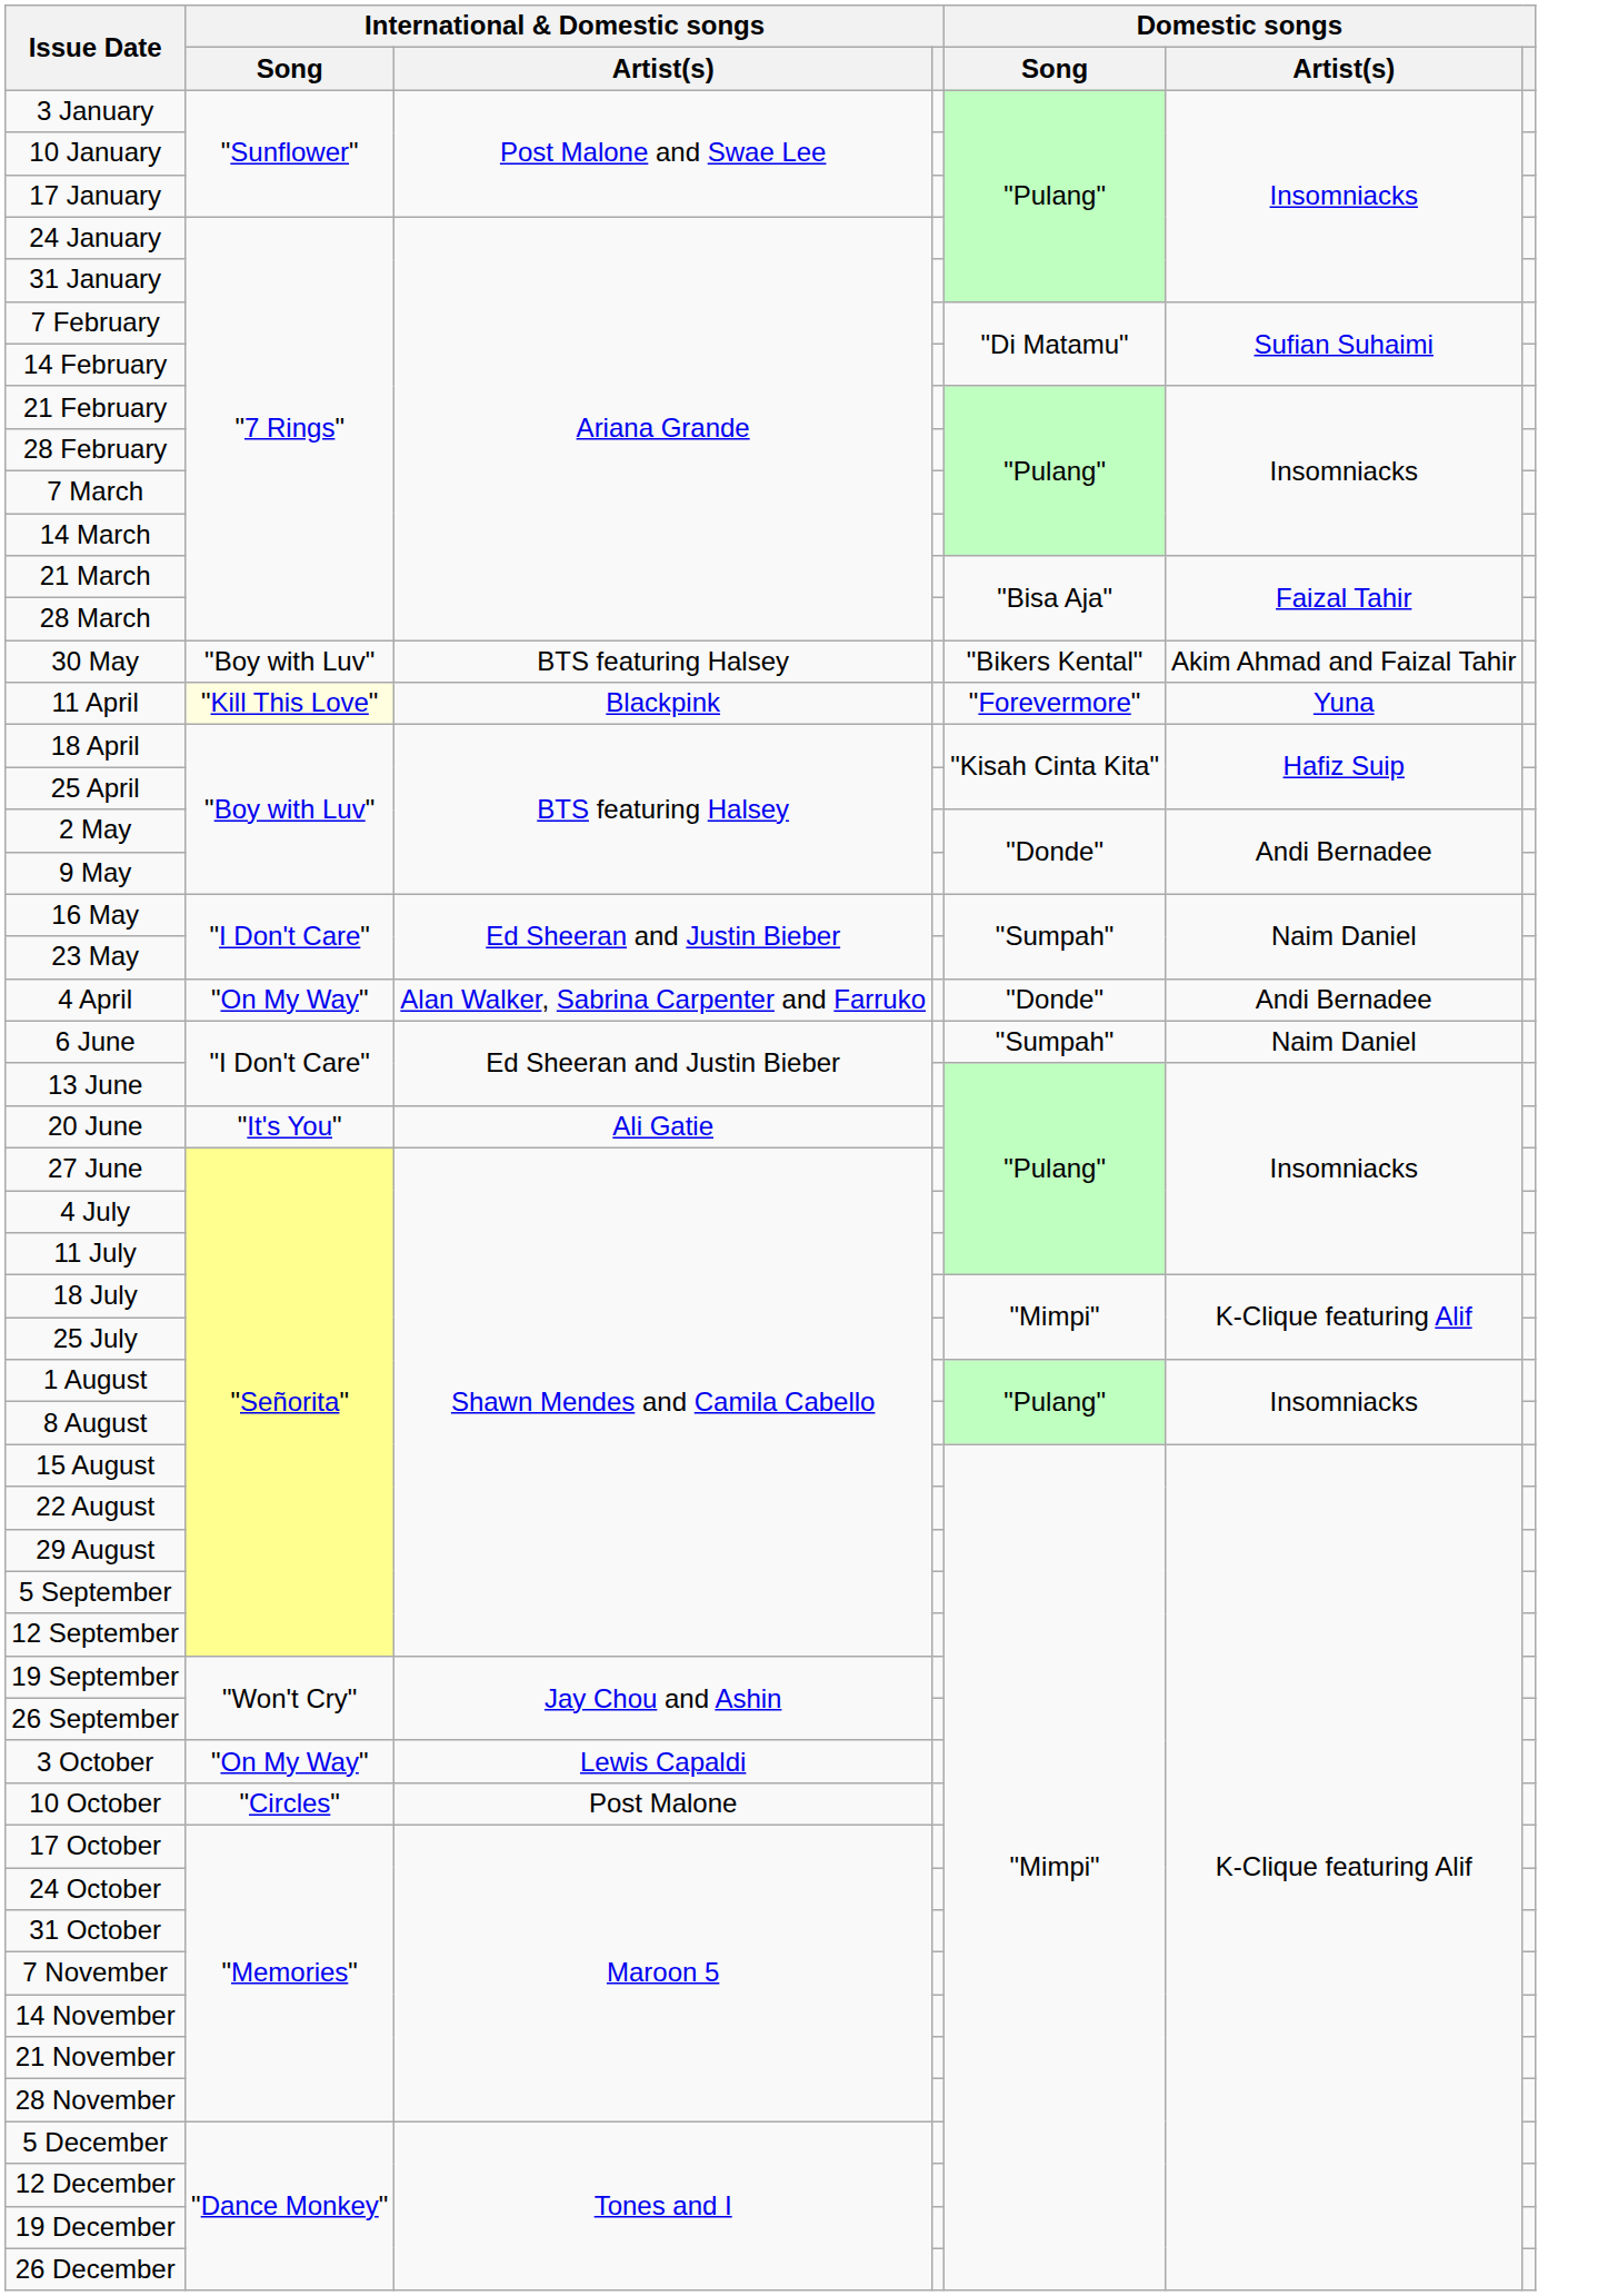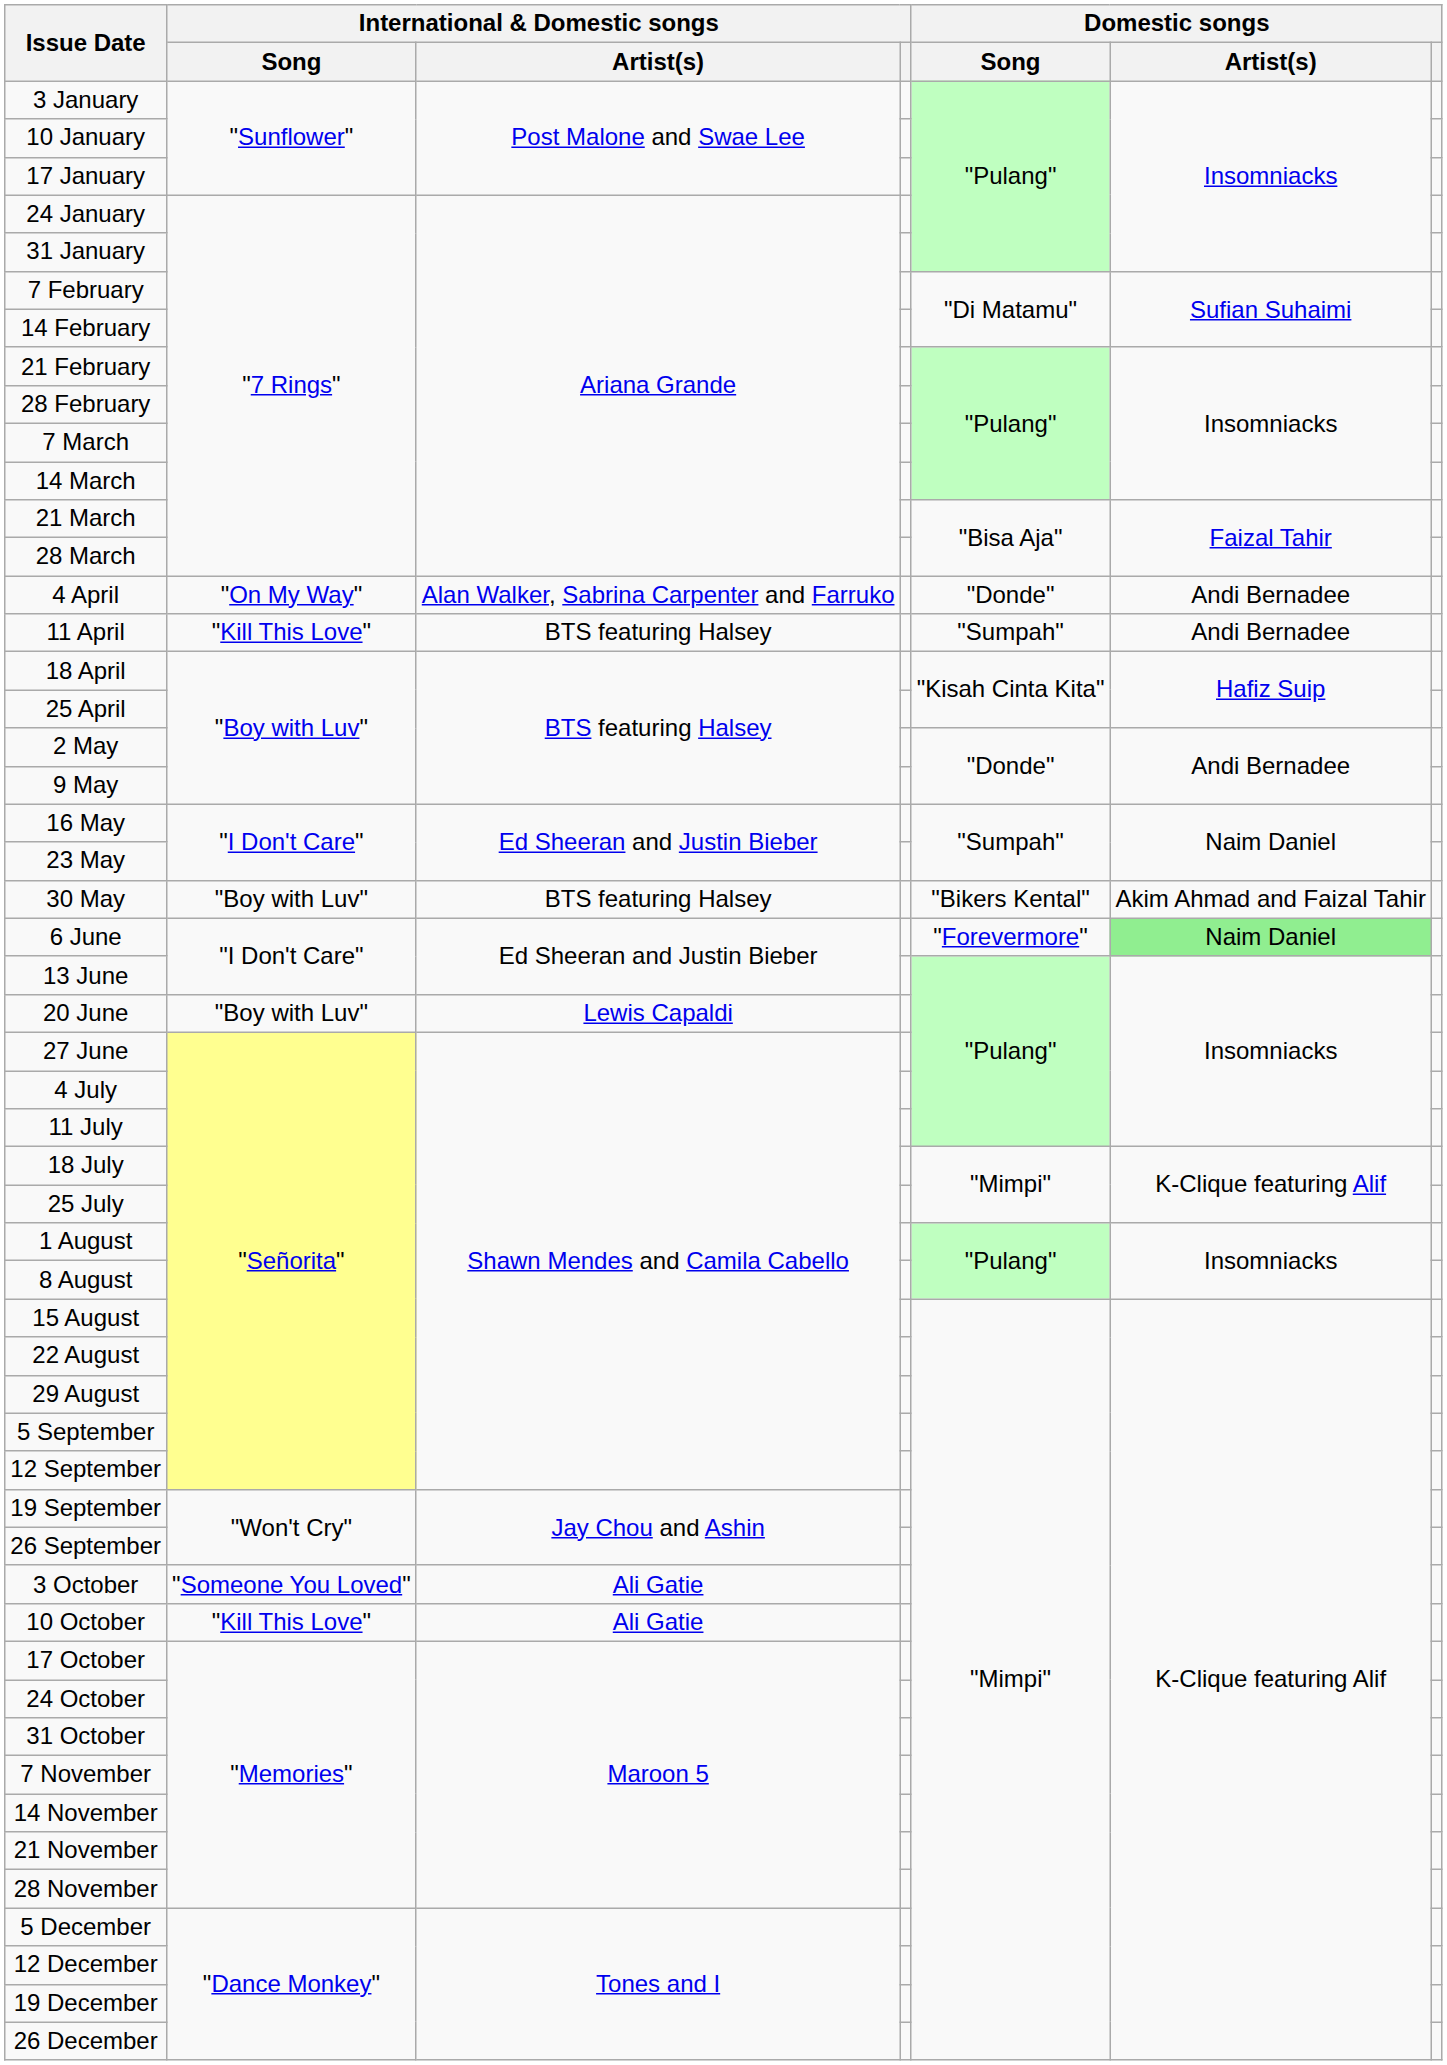rows swapped: 4 April <-> 30 May
11 April | International & Domestic songs / Song: lightyellow background -> no background
11 April | International & Domestic songs / Artist(s): Blackpink -> BTS featuring Halsey
11 April | Domestic songs / Song: "Forevermore" -> "Sumpah"
11 April | Domestic songs / Artist(s): Yuna -> Andi Bernadee
6 June | Domestic songs / Song: "Sumpah" -> "Forevermore"
6 June | Domestic songs / Artist(s): no background -> lightgreen background
20 June | International & Domestic songs / Song: "It's You" -> "Boy with Luv"
20 June | International & Domestic songs / Artist(s): Ali Gatie -> Lewis Capaldi
3 October | International & Domestic songs / Song: "On My Way" -> "Someone You Loved"
3 October | International & Domestic songs / Artist(s): Lewis Capaldi -> Ali Gatie
10 October | International & Domestic songs / Song: "Circles" -> "Kill This Love"
10 October | International & Domestic songs / Artist(s): Post Malone -> Ali Gatie
